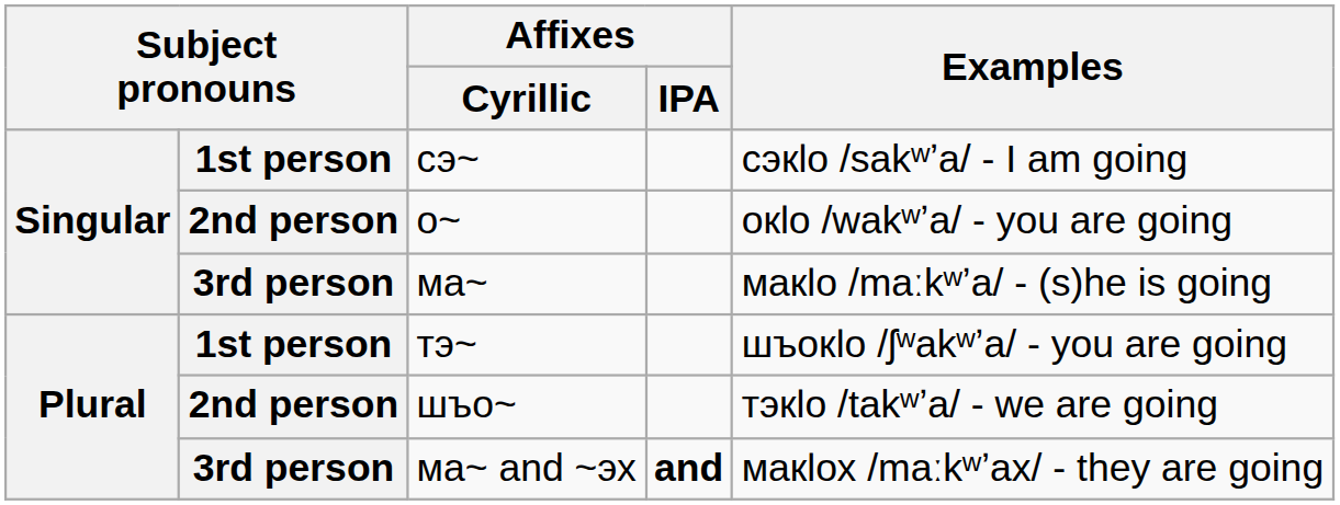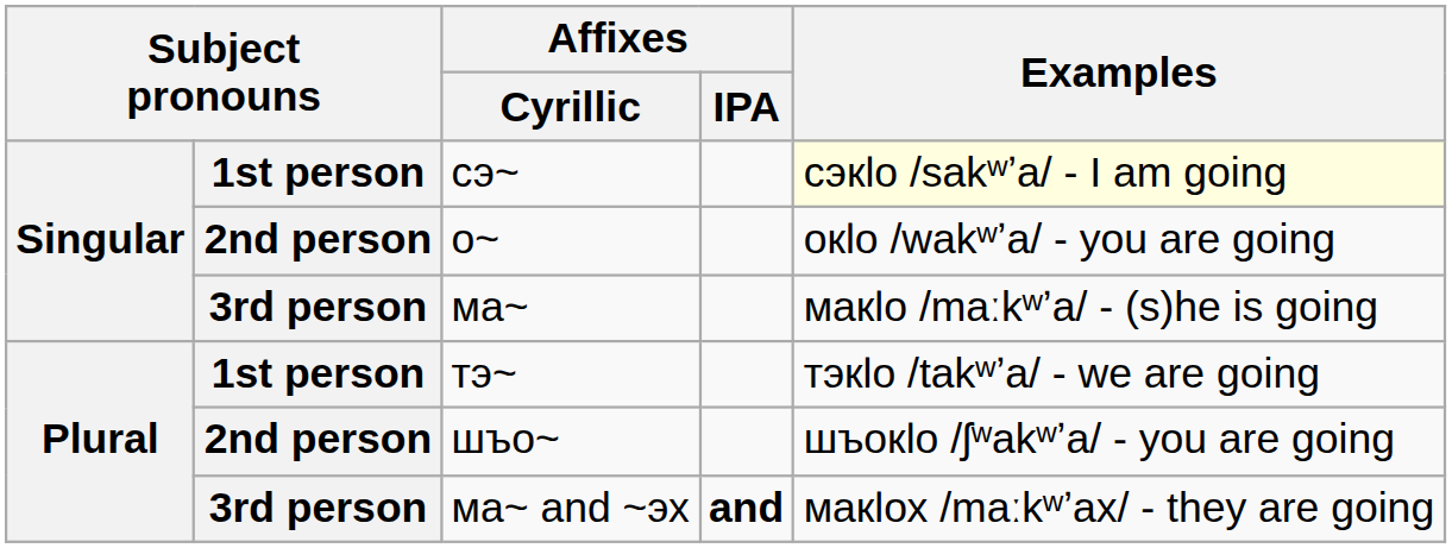сэ~ | Examples: no background -> lightyellow background
тэ~ | Examples: шъокӏо /ʃʷakʷʼa/ - you are going -> тэкӏо /takʷʼa/ - we are going
шъо~ | Examples: тэкӏо /takʷʼa/ - we are going -> шъокӏо /ʃʷakʷʼa/ - you are going
